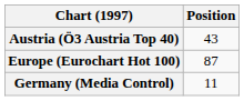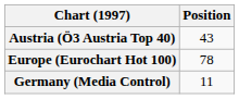Europe (Eurochart Hot 100) | Position: 87 -> 78
